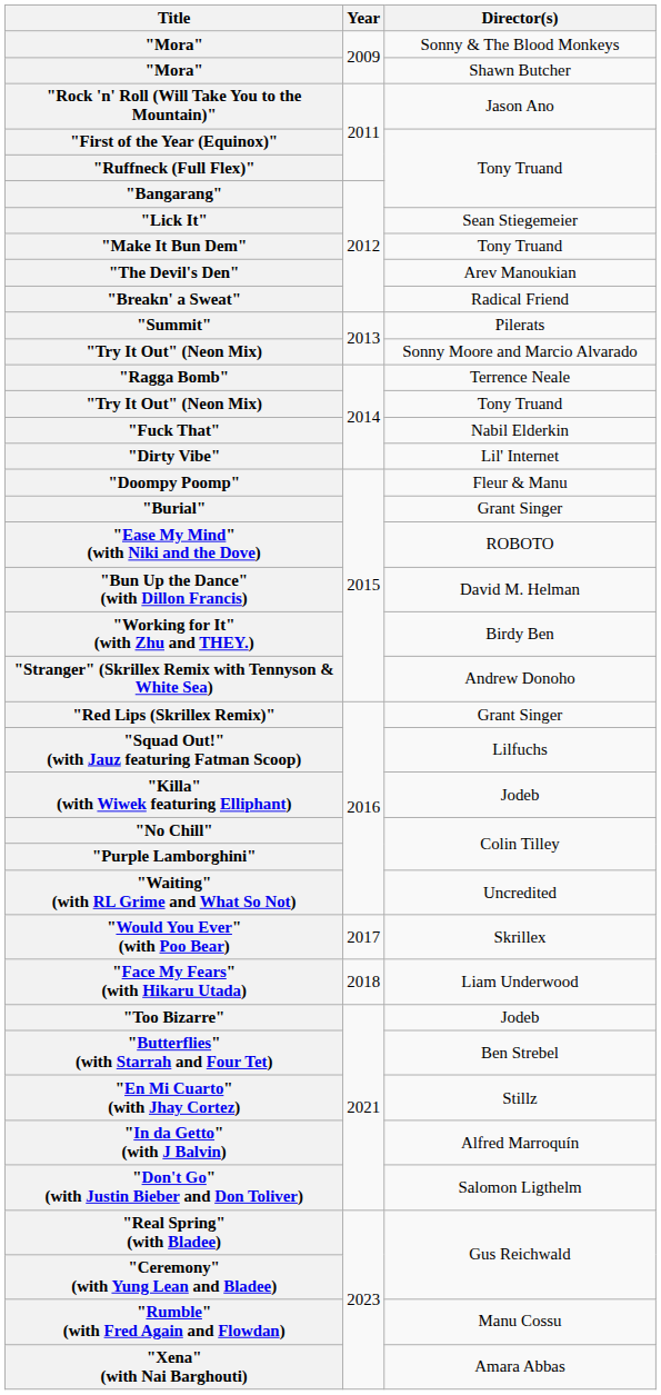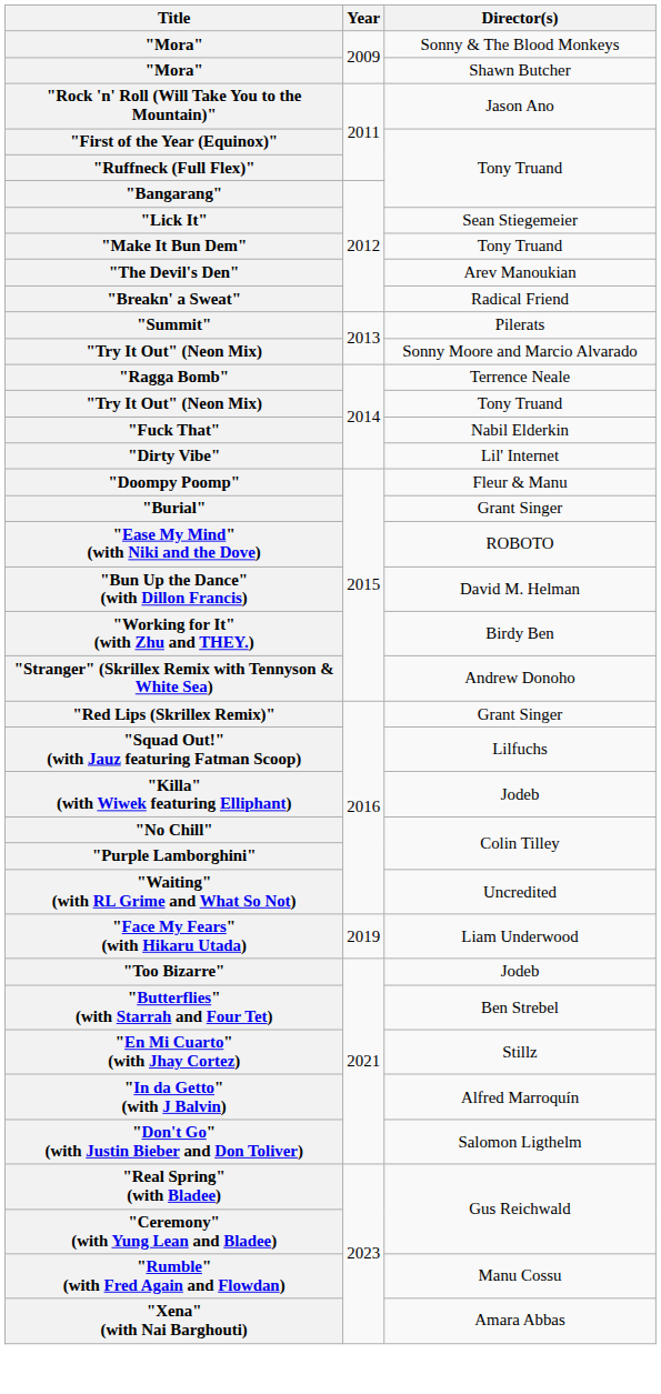- row: "Would You Ever" (with Poo Bear) | 2017 | Skrillex
"Face My Fears" (with Hikaru Utada) | Year: 2018 -> 2019
